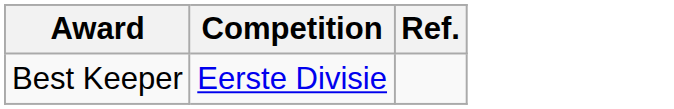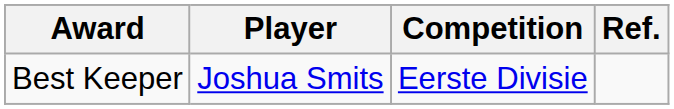+ column: Player | Joshua Smits
